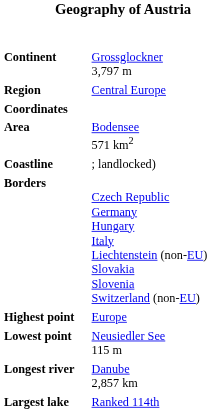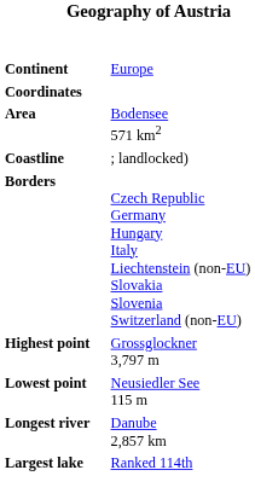Continent | column 2: Grossglockner 3,797 m -> Europe
- row: Region | Central Europe
Highest point | column 2: Europe -> Grossglockner 3,797 m
